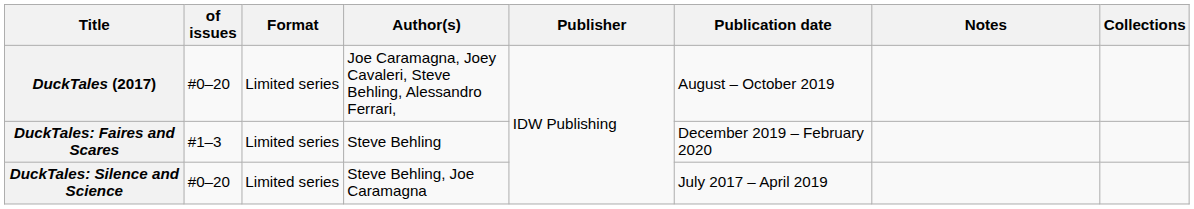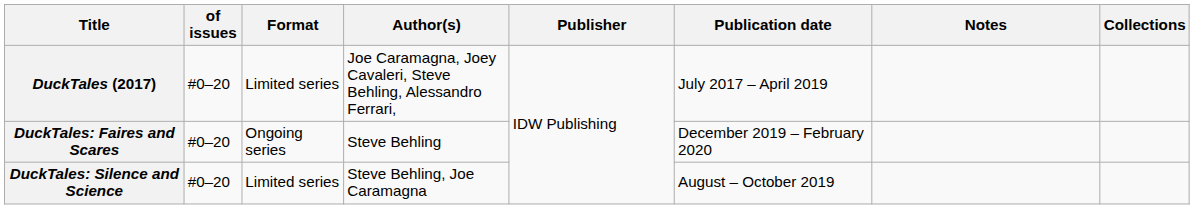DuckTales (2017) | Publication date: August – October 2019 -> July 2017 – April 2019
DuckTales: Faires and Scares | of issues: #1–3 -> #0–20
DuckTales: Faires and Scares | Format: Limited series -> Ongoing series
DuckTales: Silence and Science | Publication date: July 2017 – April 2019 -> August – October 2019
